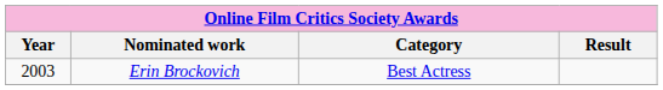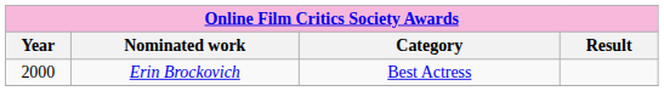Erin Brockovich | Year: 2003 -> 2000
